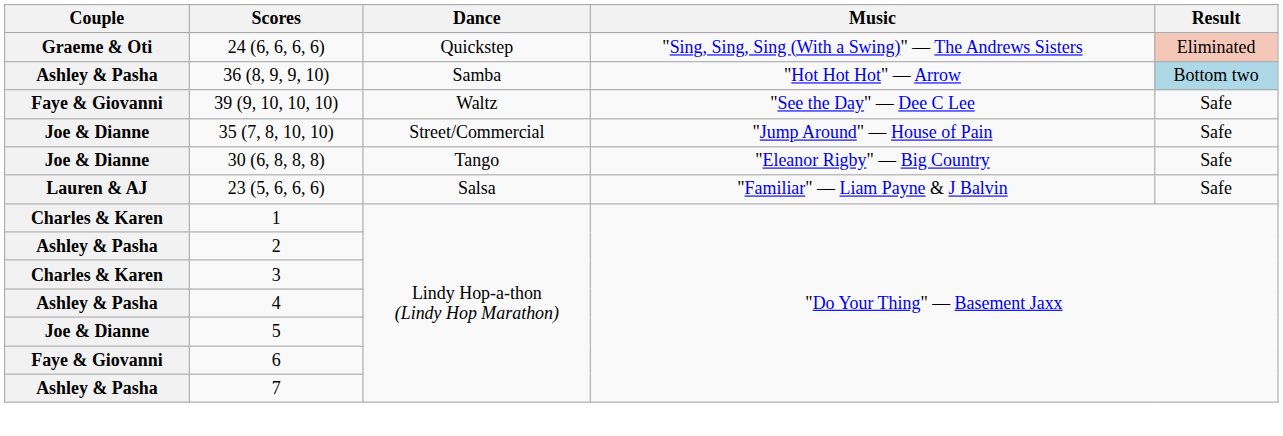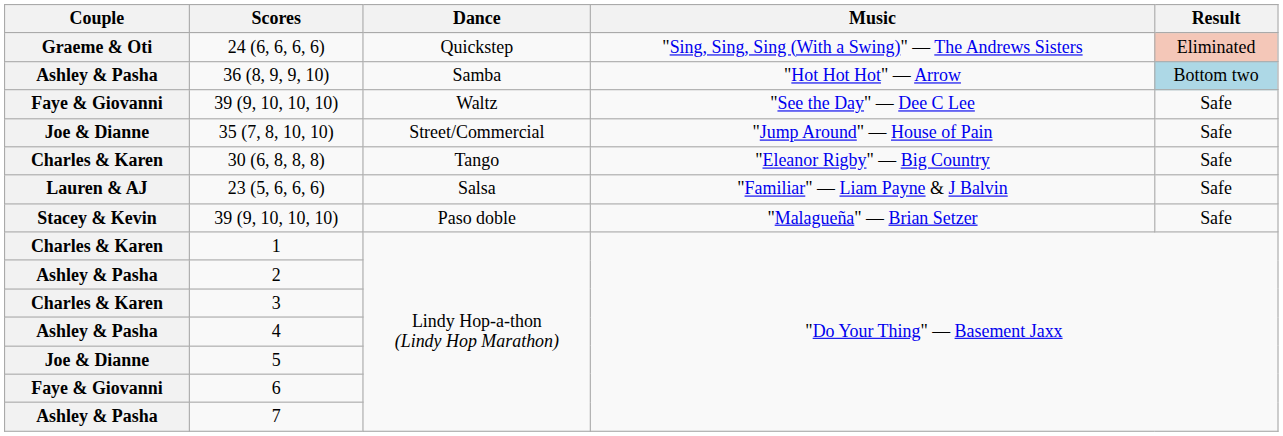30 (6, 8, 8, 8) | Couple: Joe & Dianne -> Charles & Karen
+ row: Stacey & Kevin | 39 (9, 10, 10, 10) | Paso doble | "Malagueña" — Brian Setzer | Safe
